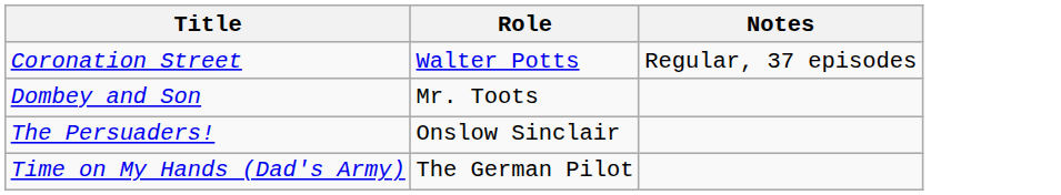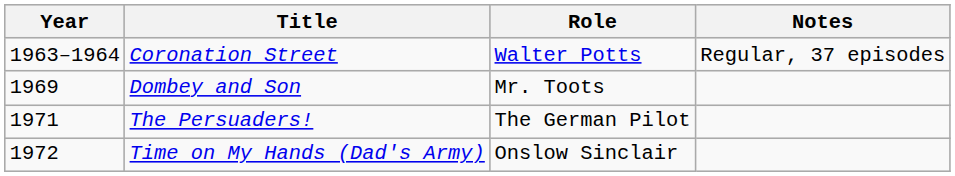+ column: Year | 1963–1964 | 1969 | 1971 | 1972
The Persuaders! | Role: Onslow Sinclair -> The German Pilot
Time on My Hands (Dad's Army) | Role: The German Pilot -> Onslow Sinclair
